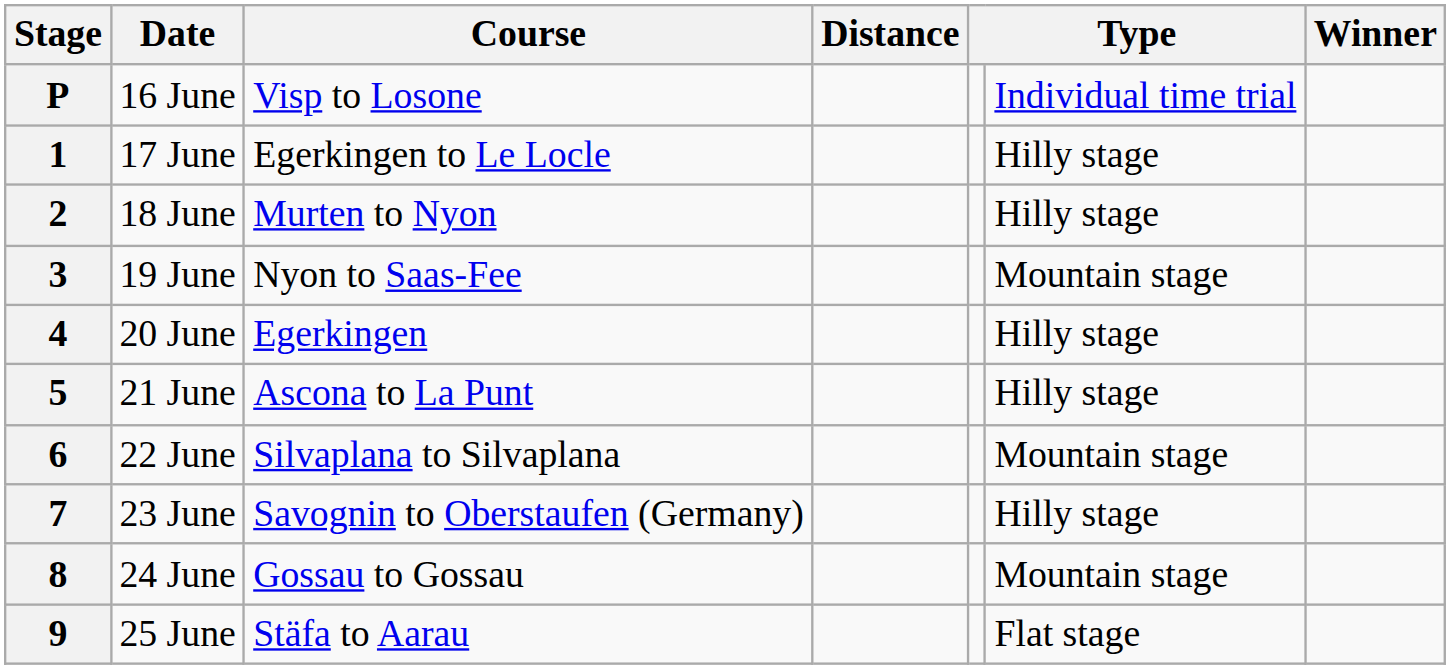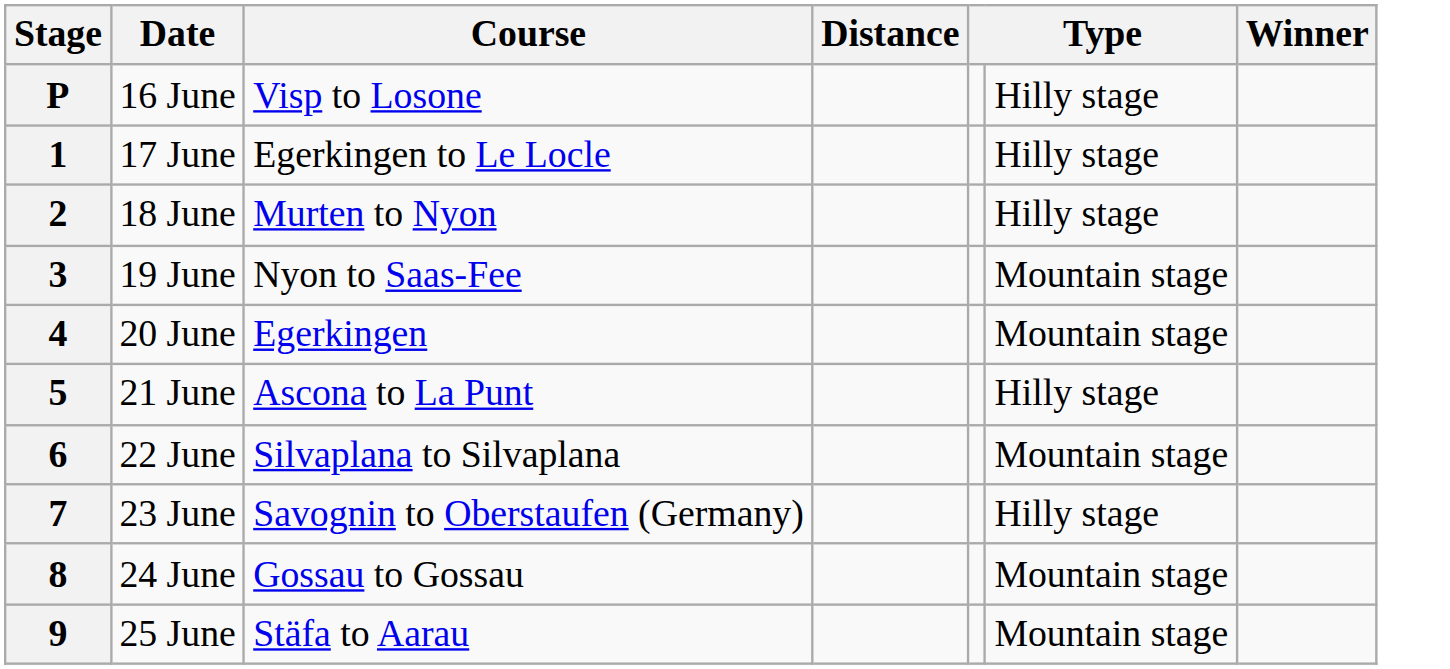P | column 6: Individual time trial -> Hilly stage
4 | column 6: Hilly stage -> Mountain stage
9 | column 6: Flat stage -> Mountain stage
